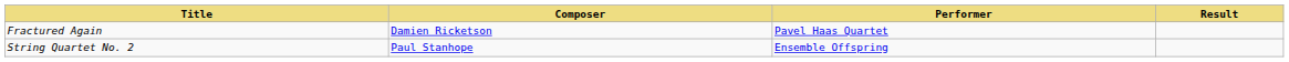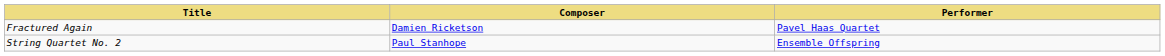- column: Result
